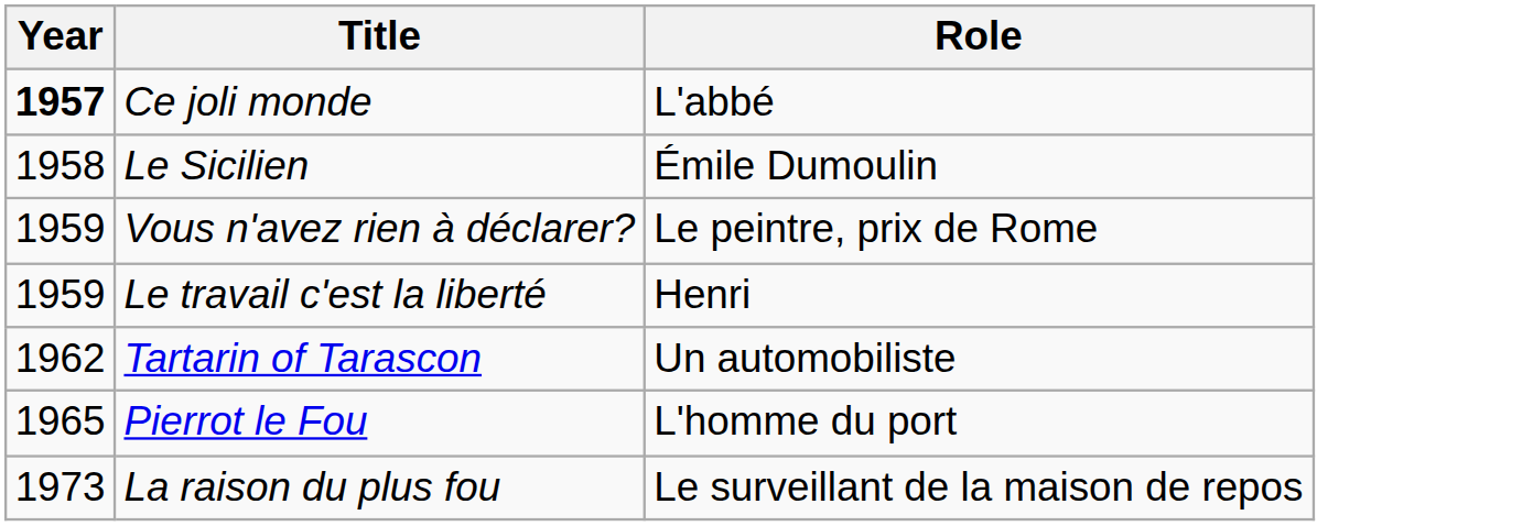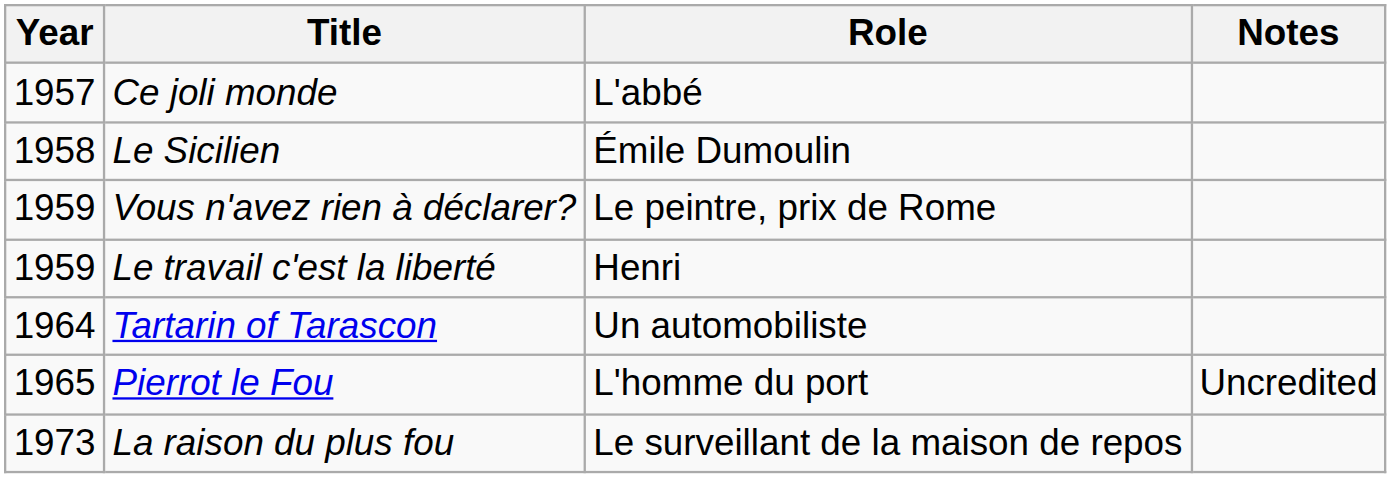+ column: Notes | Uncredited
Ce joli monde | Year: bold -> normal
Tartarin of Tarascon | Year: 1962 -> 1964
